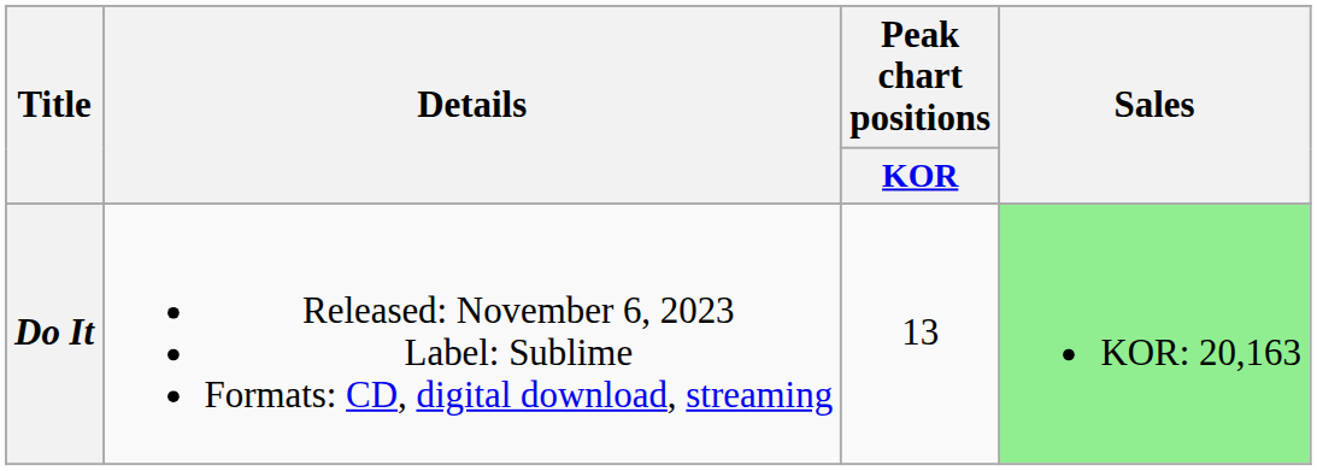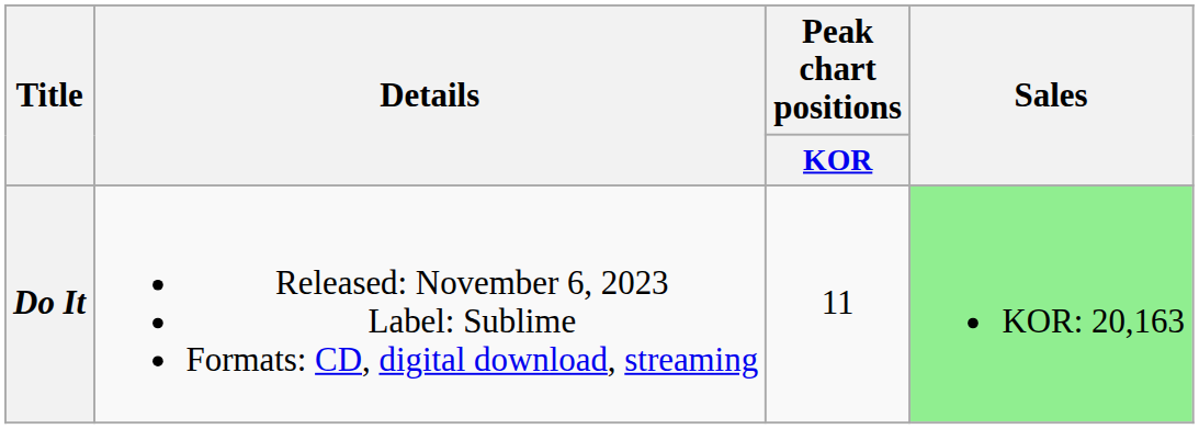Do It | Peak chart positions / KOR: 13 -> 11
